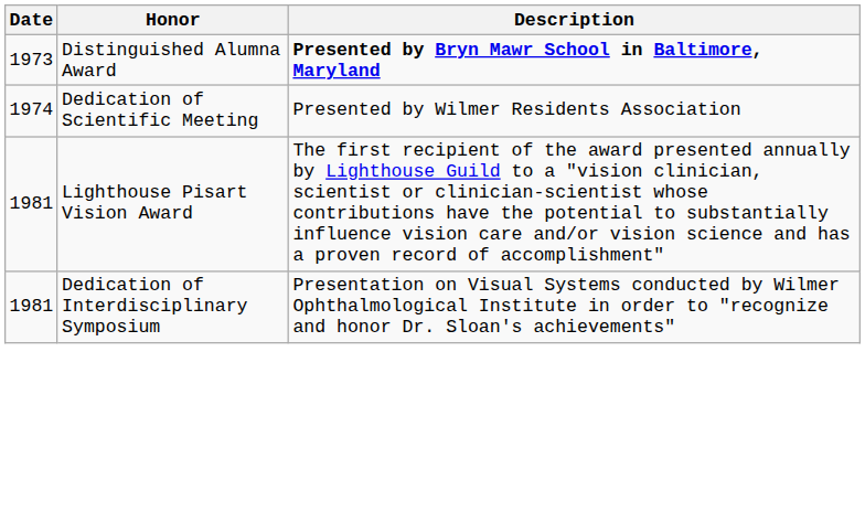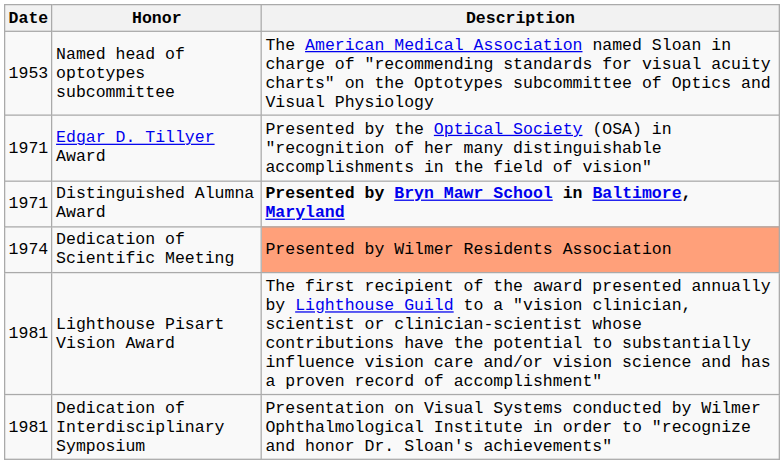+ row: 1953 | Named head of optotypes subcommittee | The American Medical Association named Sloan in charge of "recommending standards for visual acuity charts" on the Optotypes subcommittee of Optics and Visual Physiology
+ row: 1971 | Edgar D. Tillyer Award | Presented by the Optical Society (OSA) in "recognition of her many distinguishable accomplishments in the field of vision"
Distinguished Alumna Award | Date: 1973 -> 1971
Dedication of Scientific Meeting | Description: no background -> lightsalmon background
